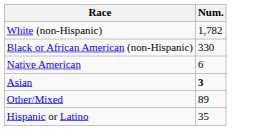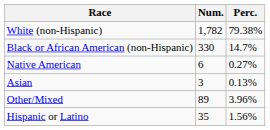+ column: Perc. | 79.38% | 14.7% | 0.27% | 0.13% | 3.96% | 1.56%
Asian | Num.: bold -> normal
